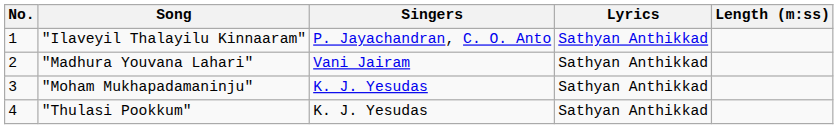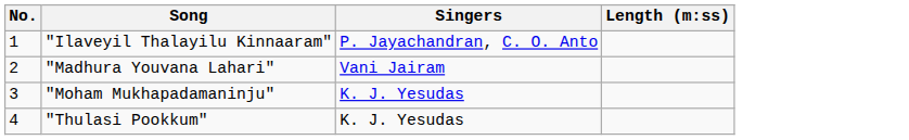- column: Lyrics | Sathyan Anthikkad | Sathyan Anthikkad | Sathyan Anthikkad | Sathyan Anthikkad
